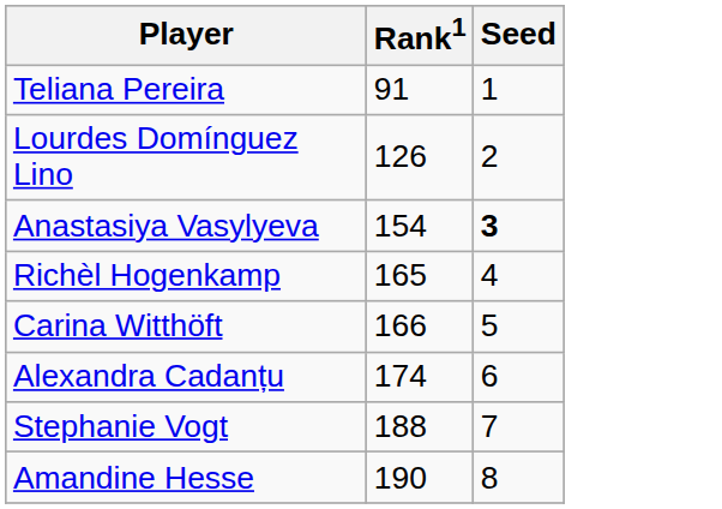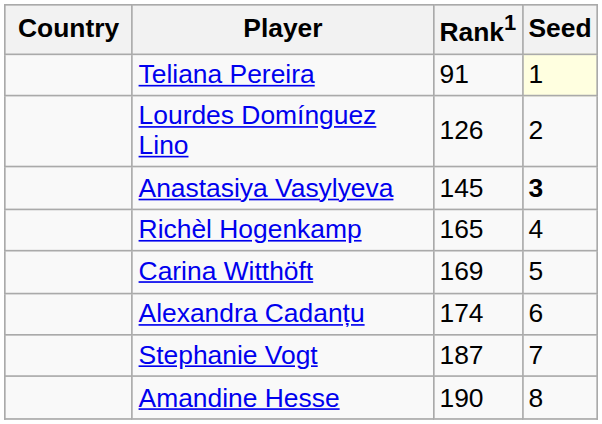+ column: Country
Teliana Pereira | Seed: no background -> lightyellow background
Anastasiya Vasylyeva | Rank1: 154 -> 145
Carina Witthöft | Rank1: 166 -> 169
Stephanie Vogt | Rank1: 188 -> 187
